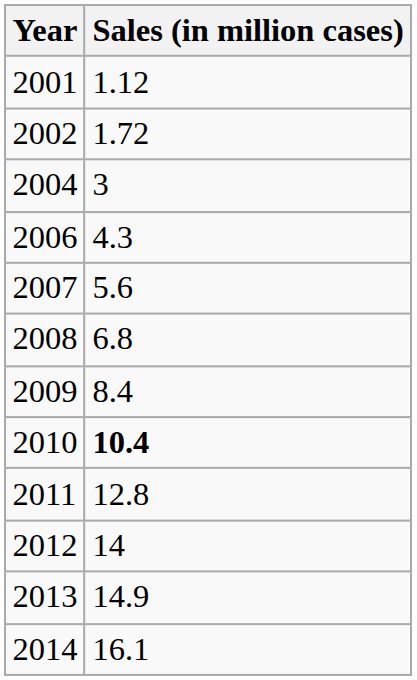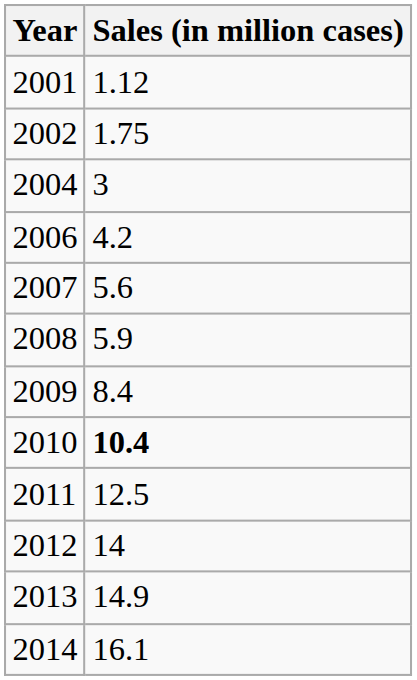2002 | Sales (in million cases): 1.72 -> 1.75
2006 | Sales (in million cases): 4.3 -> 4.2
2008 | Sales (in million cases): 6.8 -> 5.9
2011 | Sales (in million cases): 12.8 -> 12.5
